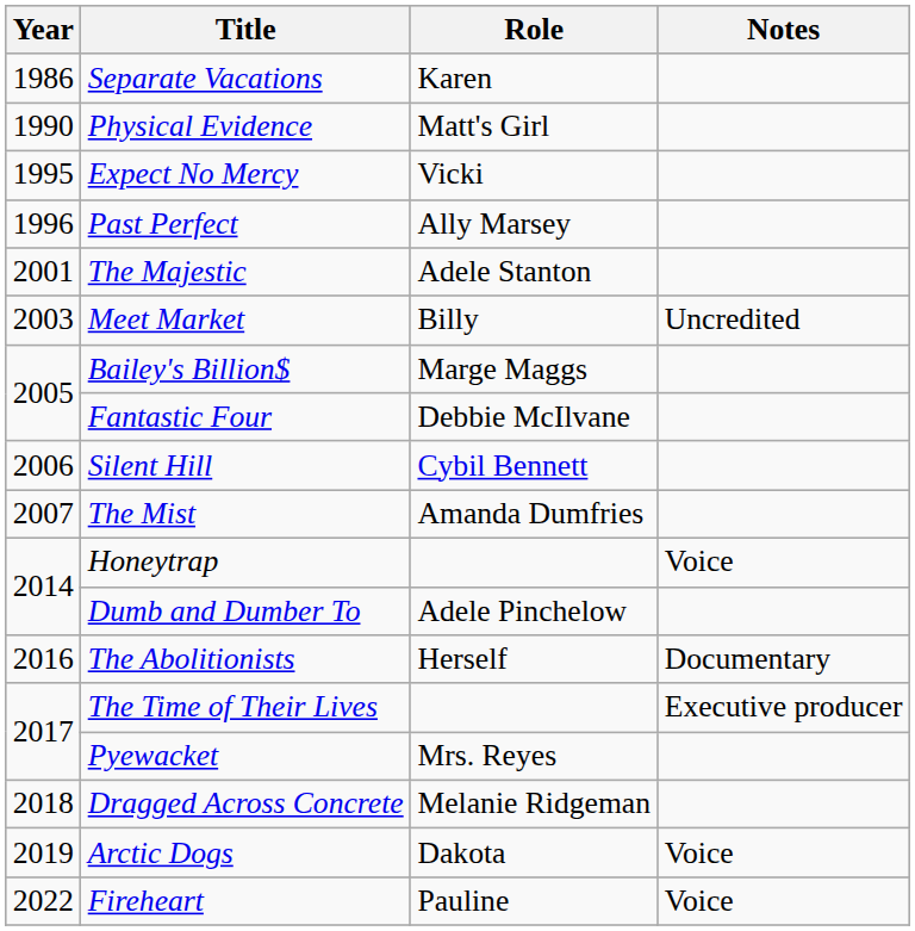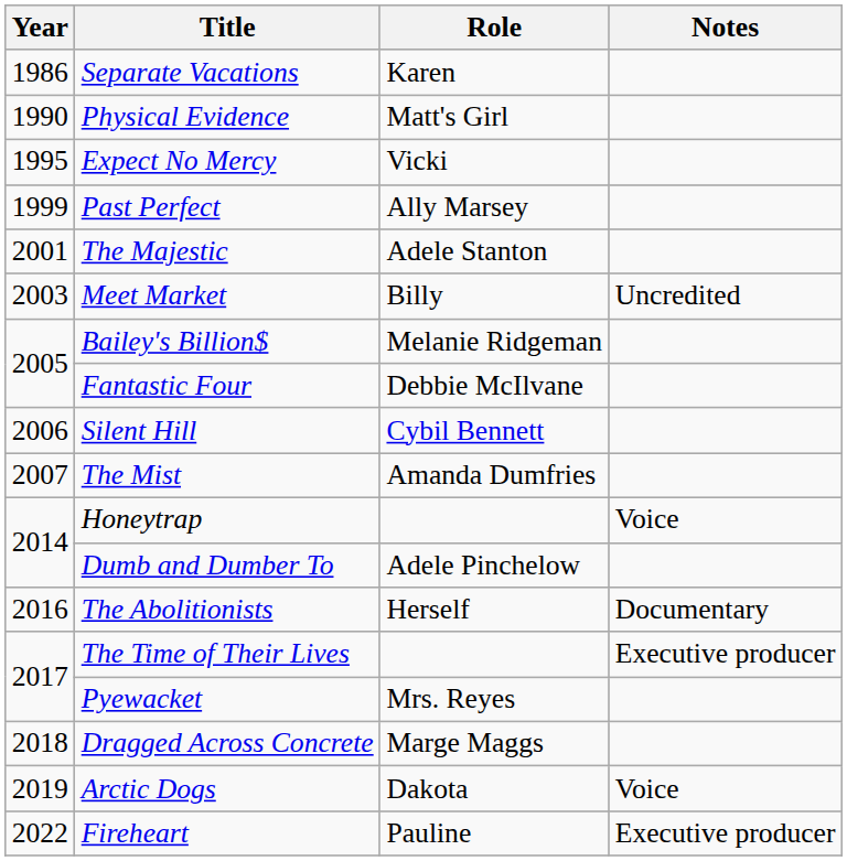Past Perfect | Year: 1996 -> 1999
Bailey's Billion$ | Role: Marge Maggs -> Melanie Ridgeman
Dragged Across Concrete | Role: Melanie Ridgeman -> Marge Maggs
Fireheart | Notes: Voice -> Executive producer
